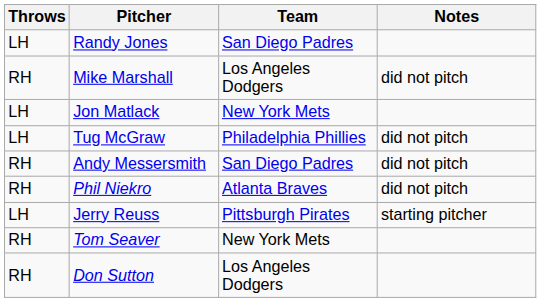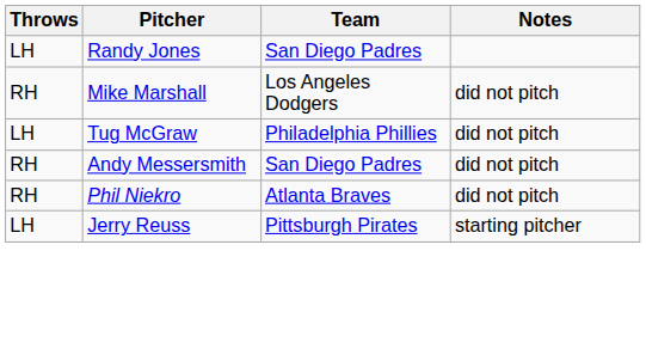- row: LH | Jon Matlack | New York Mets
- row: RH | Tom Seaver | New York Mets
- row: RH | Don Sutton | Los Angeles Dodgers
